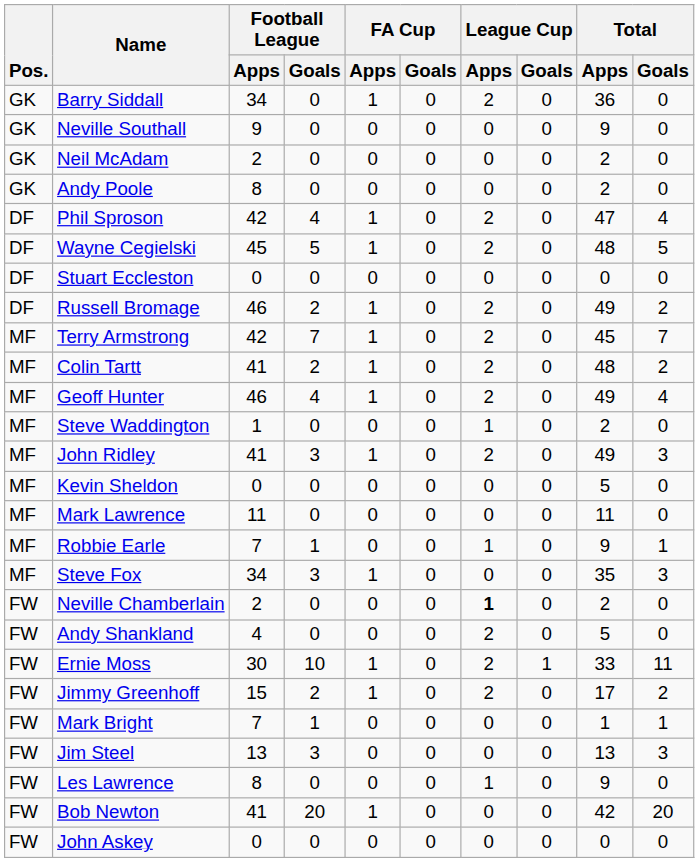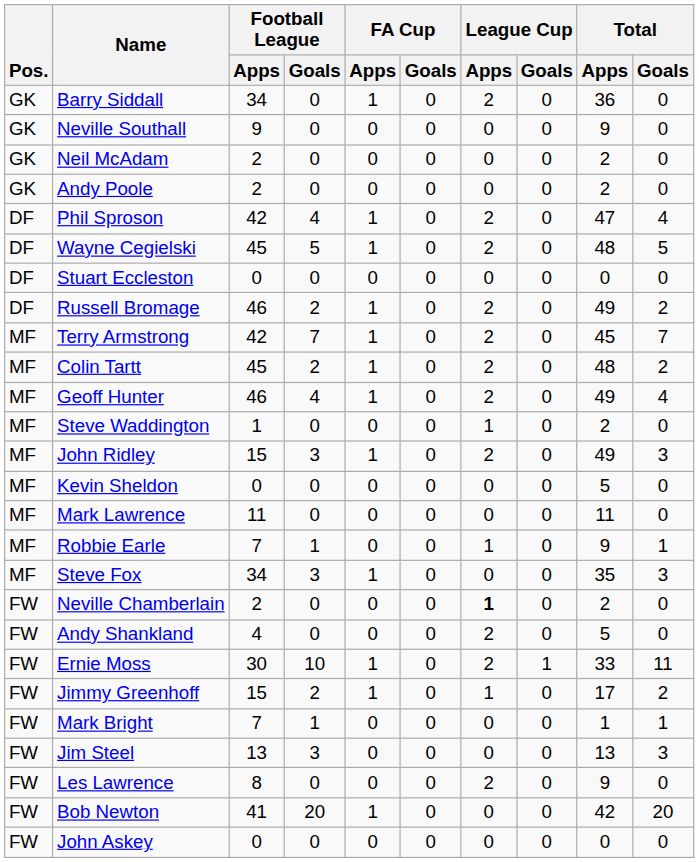Andy Poole | Football League / Apps: 8 -> 2
Colin Tartt | Football League / Apps: 41 -> 45
John Ridley | Football League / Apps: 41 -> 15
Jimmy Greenhoff | League Cup / Apps: 2 -> 1
Les Lawrence | League Cup / Apps: 1 -> 2
